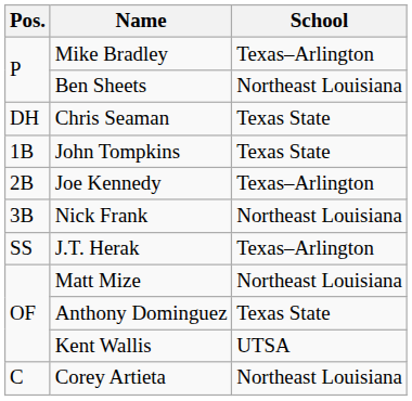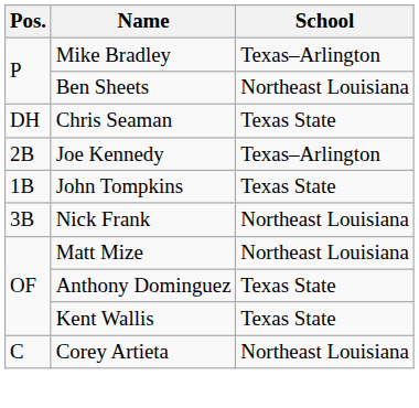rows swapped: John Tompkins <-> Joe Kennedy
- row: SS | J.T. Herak | Texas–Arlington
Kent Wallis | School: UTSA -> Texas State
